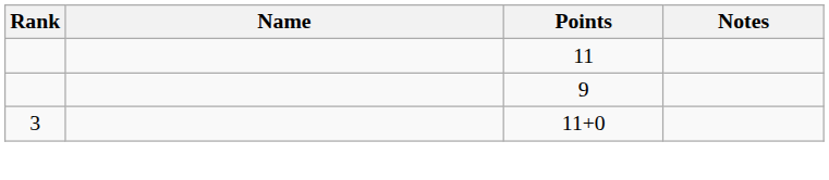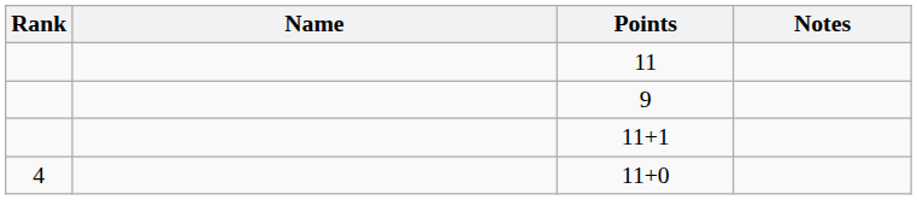+ row: 11+1
11+0 | Rank: 3 -> 4
